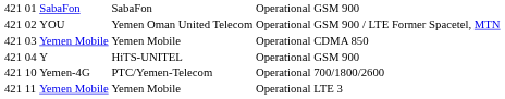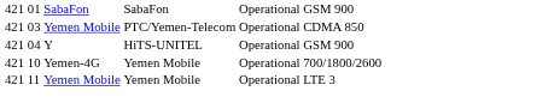- row: 421 | 02 | YOU | Yemen Oman United Telecom | Operational | GSM 900 / LTE | Former Spacetel, MTN
03 | column 4: Yemen Mobile -> PTC/Yemen-Telecom
10 | column 4: PTC/Yemen-Telecom -> Yemen Mobile
